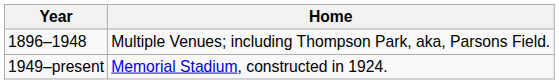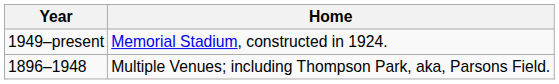rows swapped: 1896–1948 <-> 1949–present
